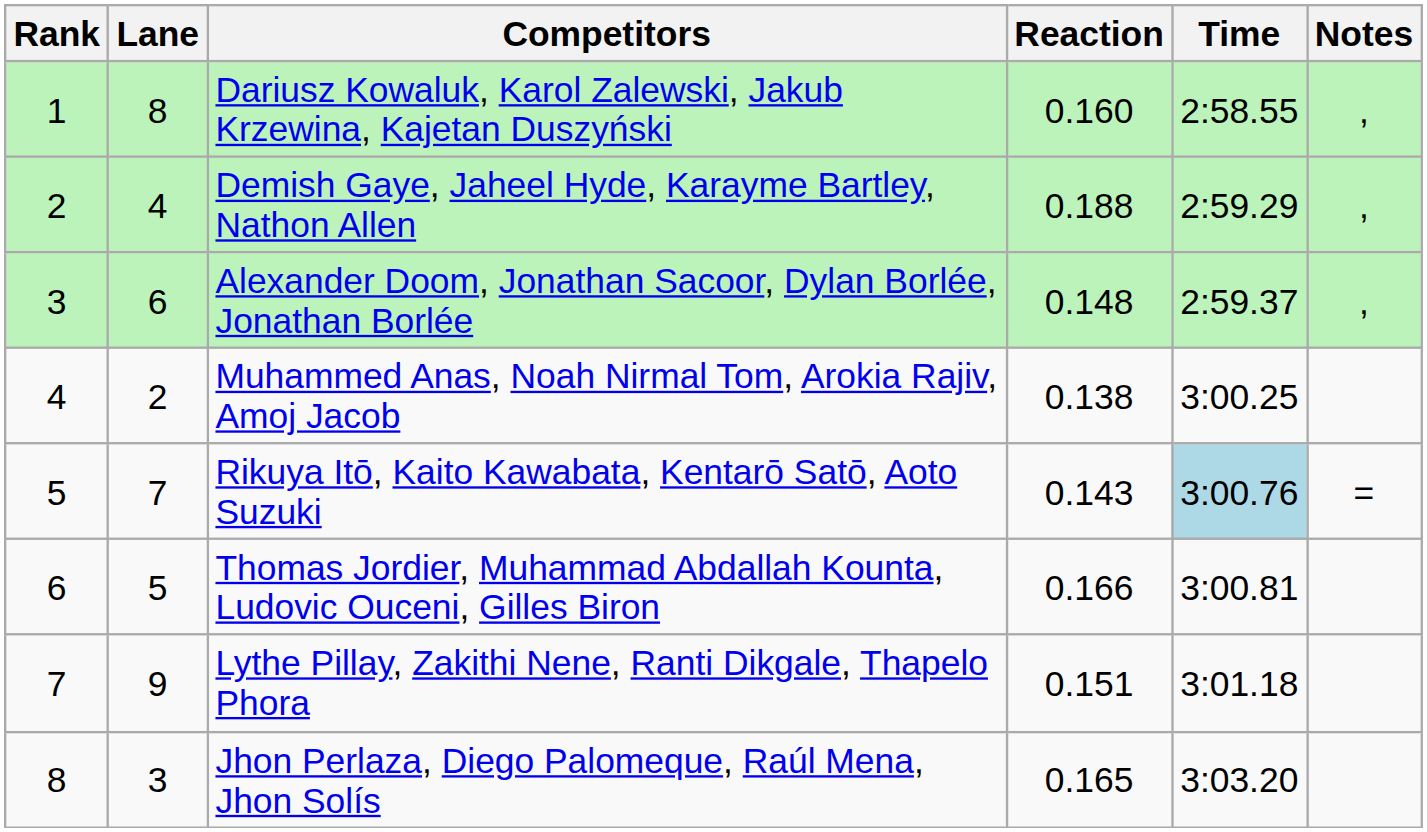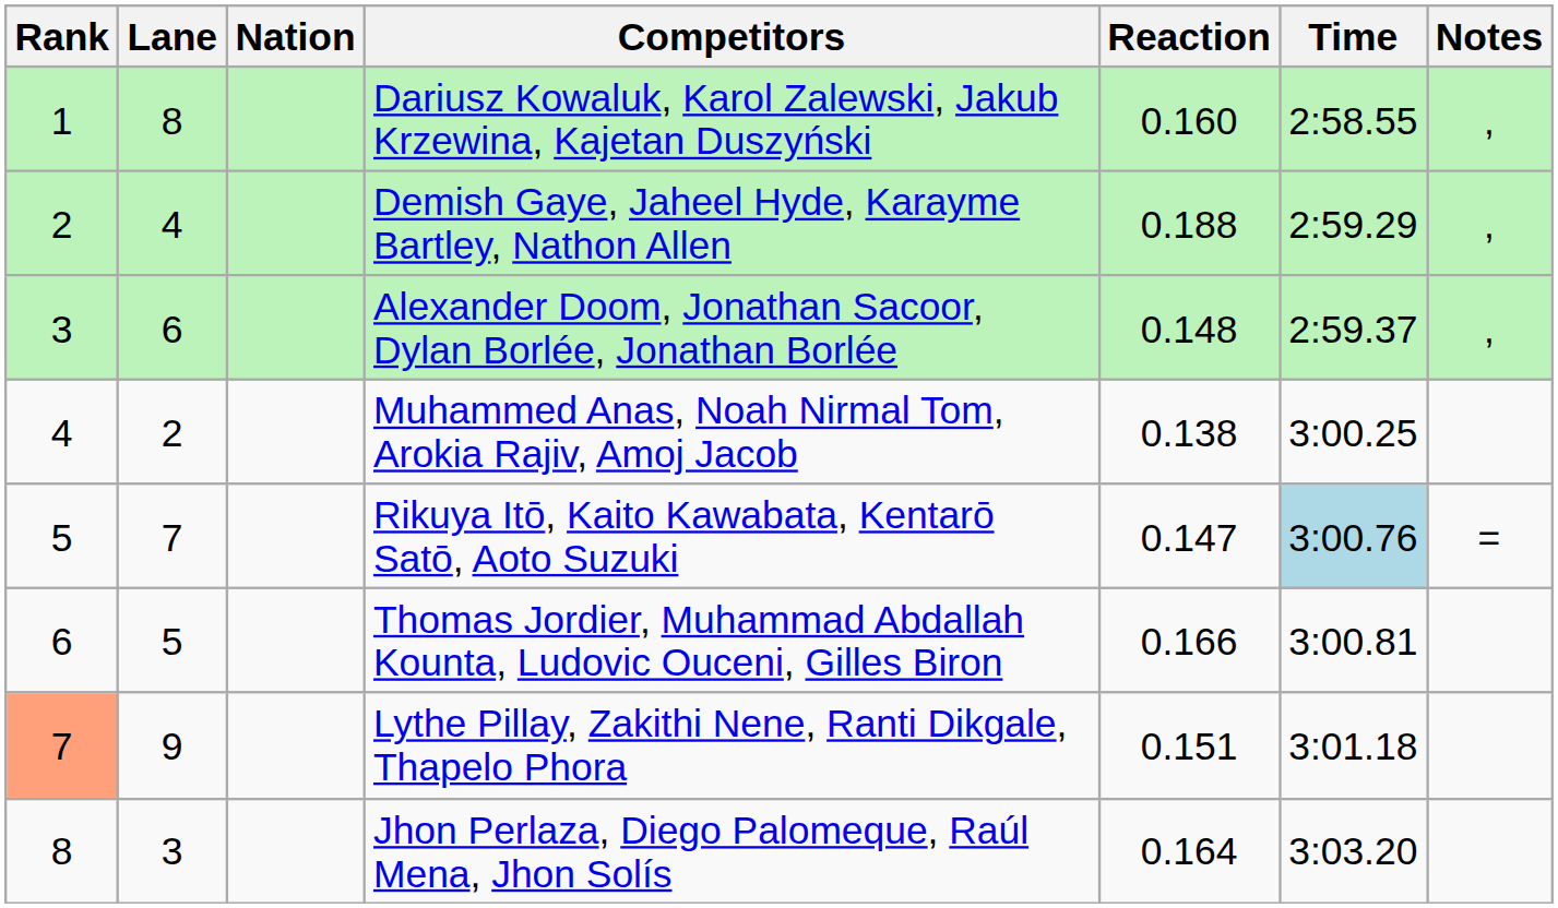+ column: Nation
Rikuya Itō, Kaito Kawabata, Kentarō Satō, Aoto Suzuki | Reaction: 0.143 -> 0.147
Lythe Pillay, Zakithi Nene, Ranti Dikgale, Thapelo Phora | Rank: no background -> lightsalmon background
Jhon Perlaza, Diego Palomeque, Raúl Mena, Jhon Solís | Reaction: 0.165 -> 0.164
